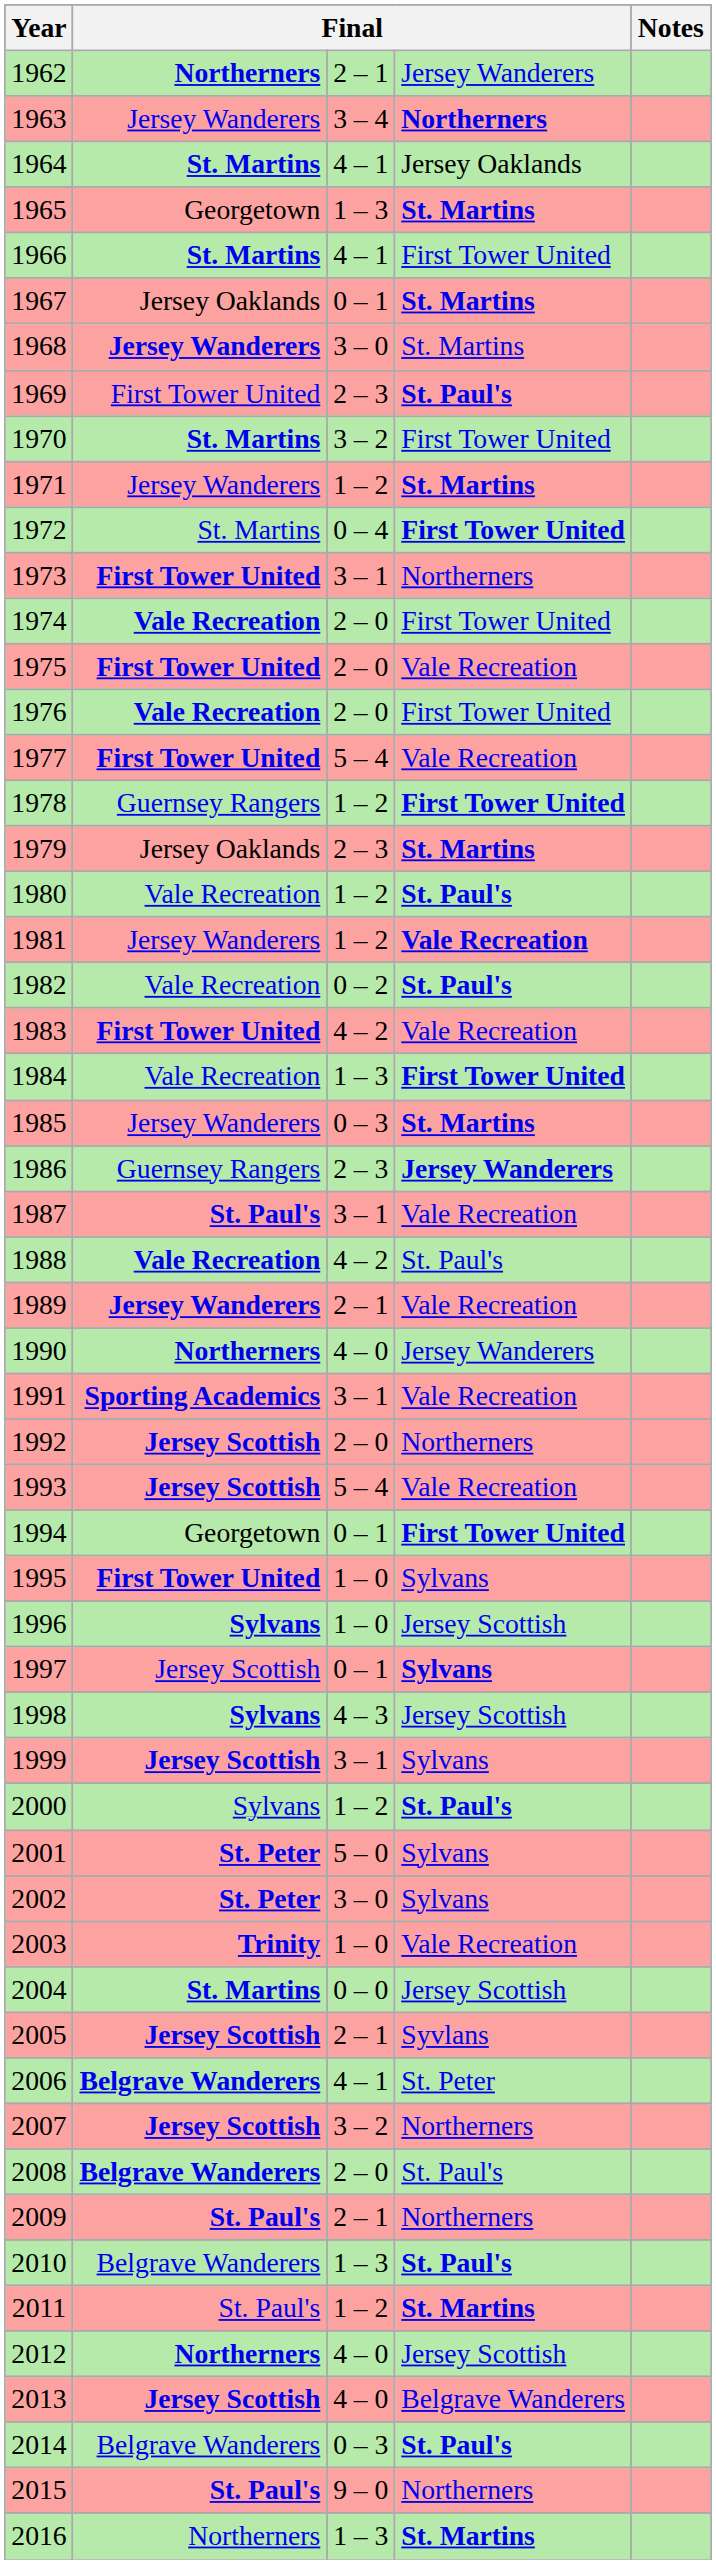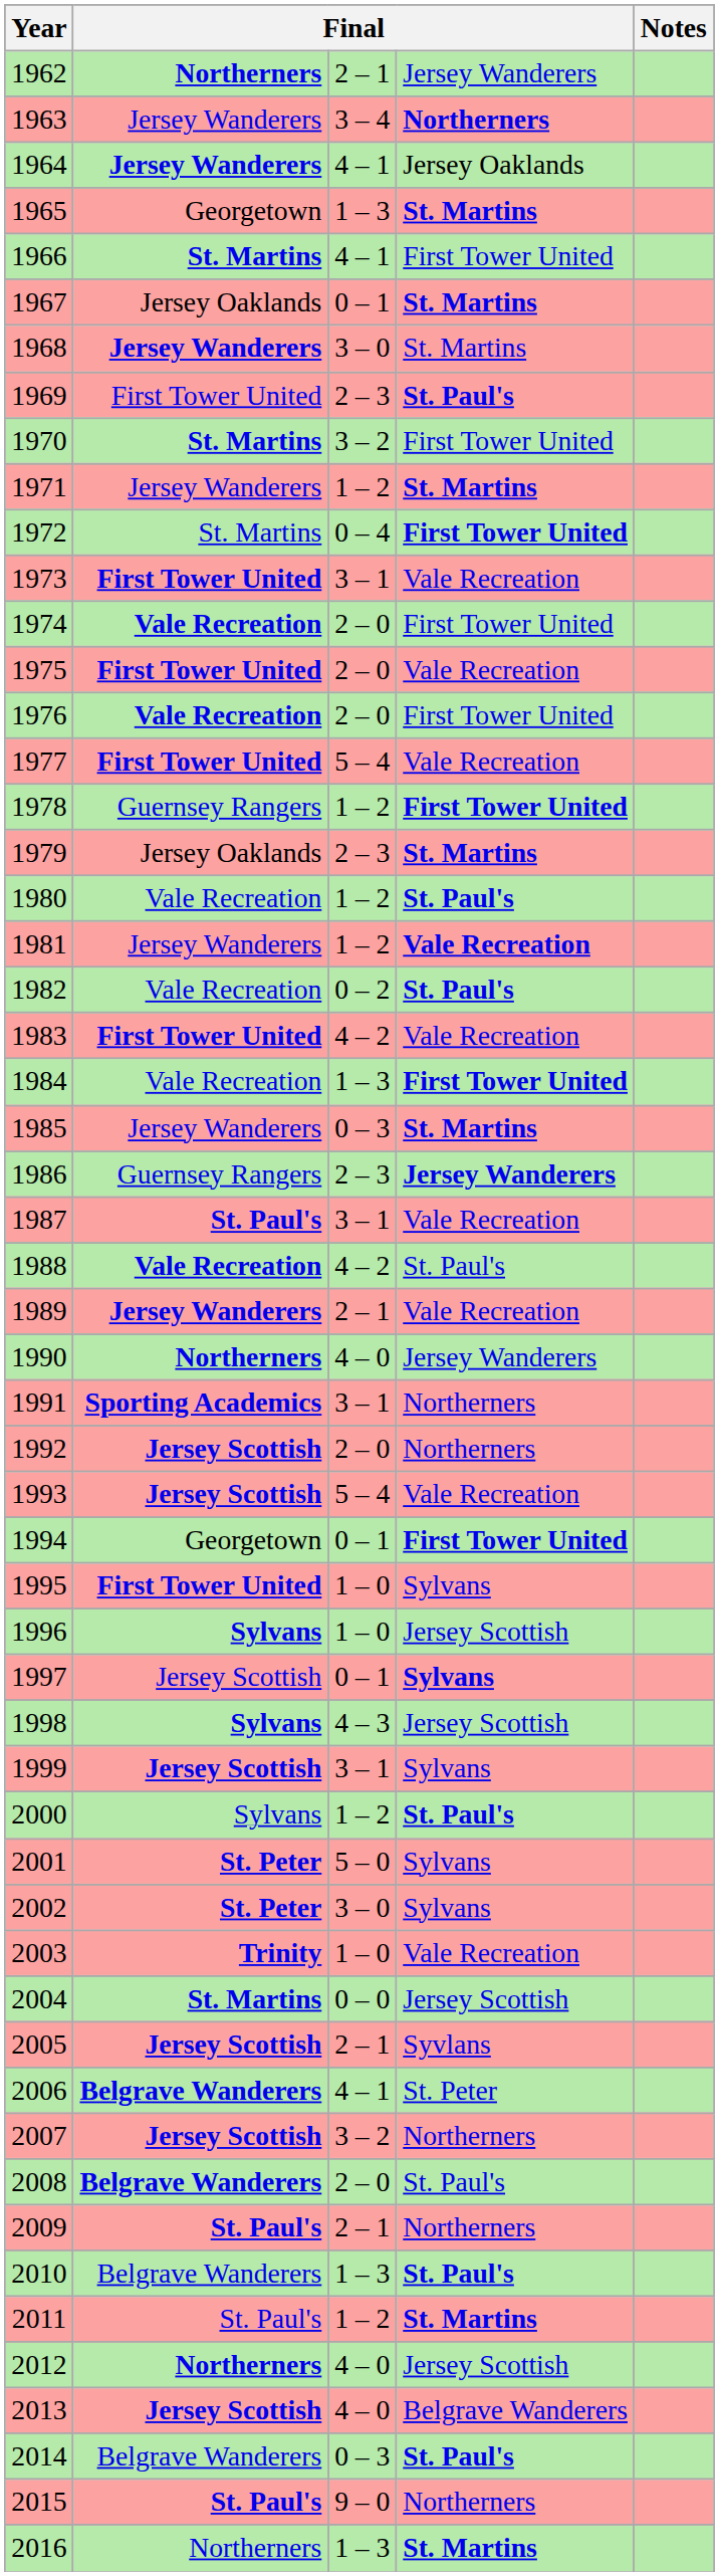1964 | column 2: St. Martins -> Jersey Wanderers
1973 | column 4: Northerners -> Vale Recreation
1991 | column 4: Vale Recreation -> Northerners
